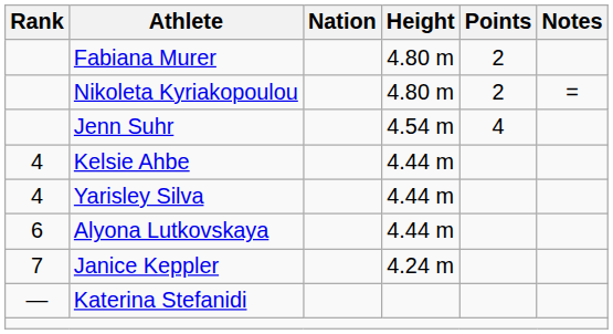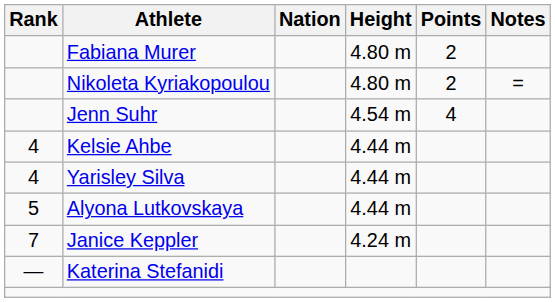Alyona Lutkovskaya | Rank: 6 -> 5
